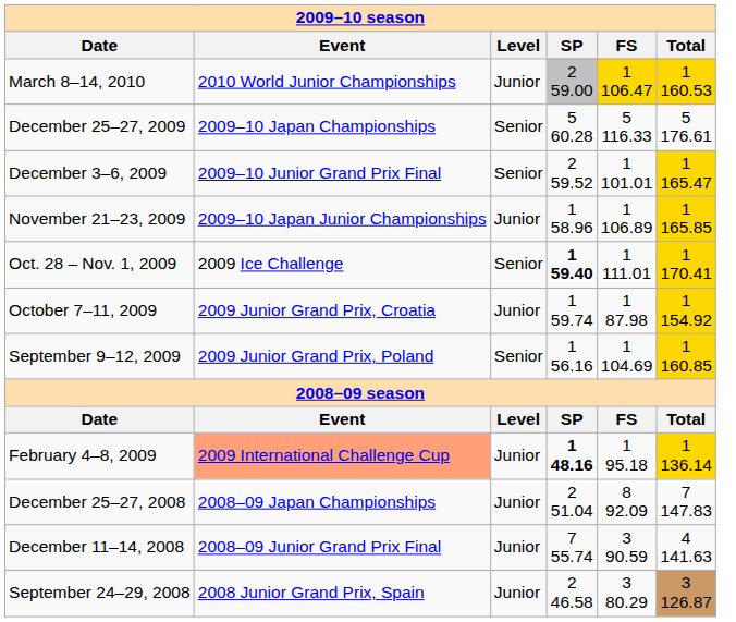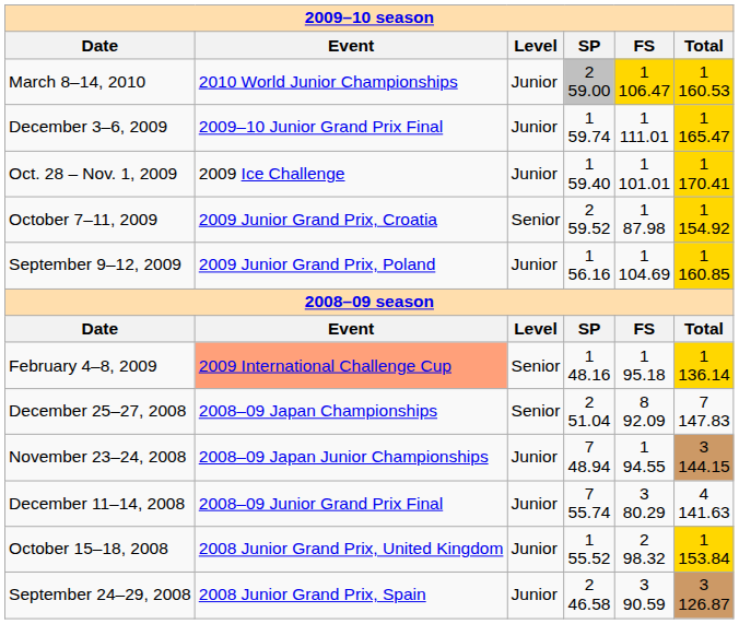- row: December 25–27, 2009 | 2009–10 Japan Championships | Senior | 5 60.28 | 5 116.33 | 5 176.61
December 3–6, 2009 | Level: Senior -> Junior
December 3–6, 2009 | SP: 2 59.52 -> 1 59.74
December 3–6, 2009 | FS: 1 101.01 -> 1 111.01
- row: November 21–23, 2009 | 2009–10 Japan Junior Championships | Junior | 1 58.96 | 1 106.89 | 1 165.85
Oct. 28 – Nov. 1, 2009 | Level: Senior -> Junior
Oct. 28 – Nov. 1, 2009 | SP: bold -> normal
Oct. 28 – Nov. 1, 2009 | FS: 1 111.01 -> 1 101.01
October 7–11, 2009 | Level: Junior -> Senior
October 7–11, 2009 | SP: 1 59.74 -> 2 59.52
September 9–12, 2009 | Level: Senior -> Junior
February 4–8, 2009 | Level: Junior -> Senior
February 4–8, 2009 | SP: bold -> normal
December 25–27, 2008 | Level: Junior -> Senior
+ row: November 23–24, 2008 | 2008–09 Japan Junior Championships | Junior | 7 48.94 | 1 94.55 | 3 144.15
December 11–14, 2008 | FS: 3 90.59 -> 3 80.29
+ row: October 15–18, 2008 | 2008 Junior Grand Prix, United Kingdom | Junior | 1 55.52 | 2 98.32 | 1 153.84
September 24–29, 2008 | FS: 3 80.29 -> 3 90.59
